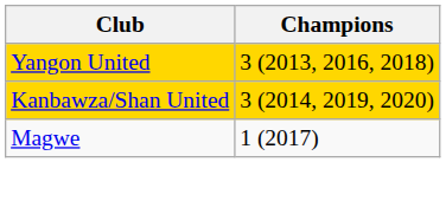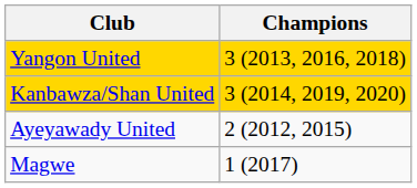+ row: Ayeyawady United | 2 (2012, 2015)
